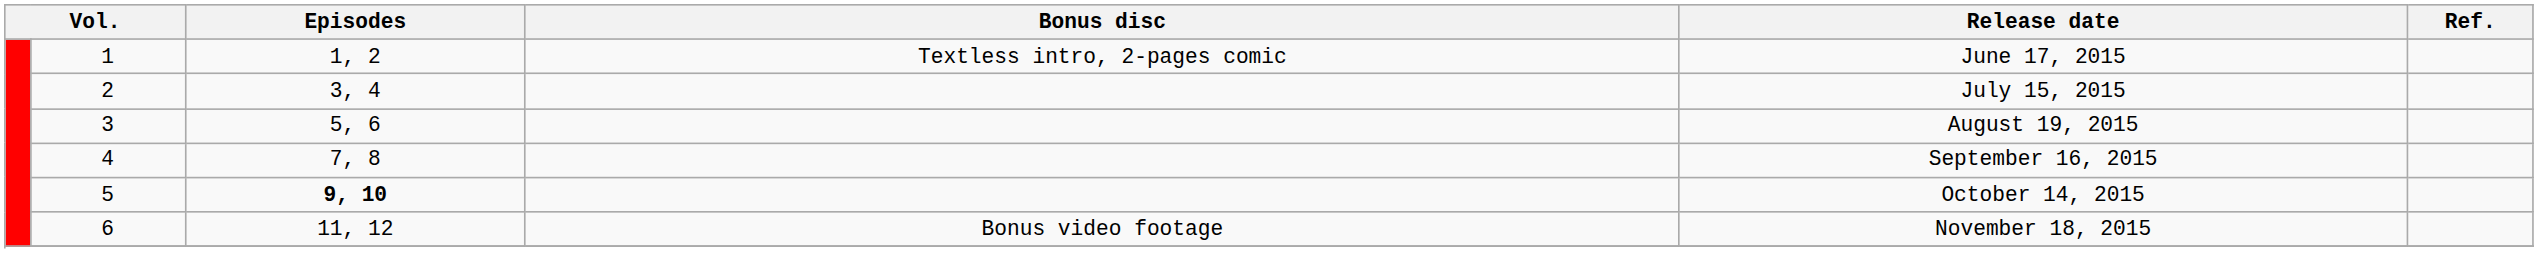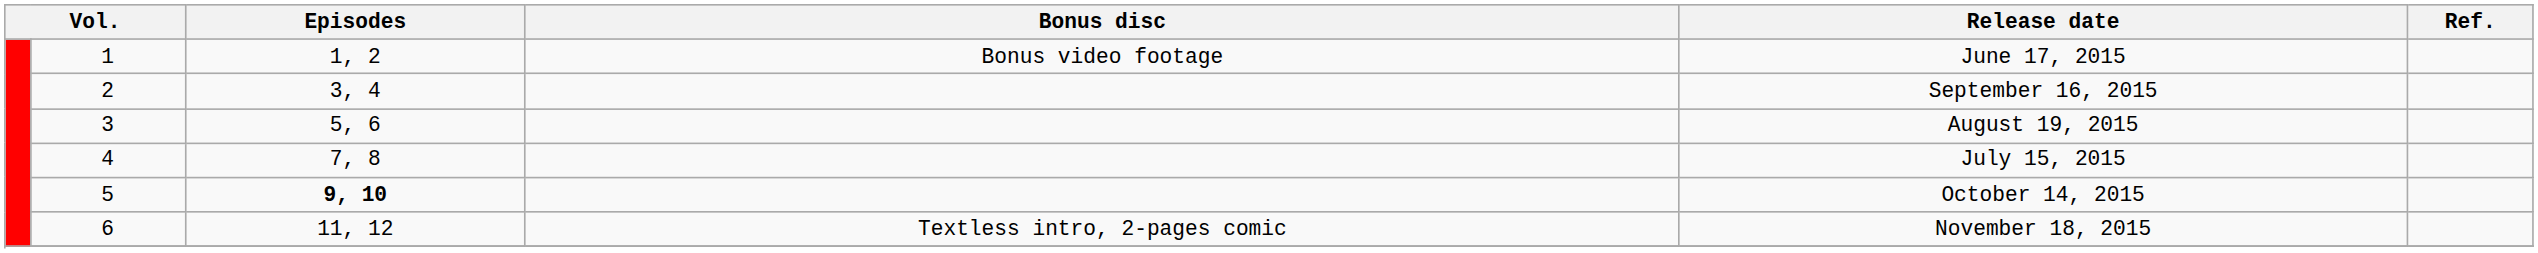1 | Bonus disc: Textless intro, 2-pages comic -> Bonus video footage
2 | Release date: July 15, 2015 -> September 16, 2015
4 | Release date: September 16, 2015 -> July 15, 2015
6 | Bonus disc: Bonus video footage -> Textless intro, 2-pages comic
